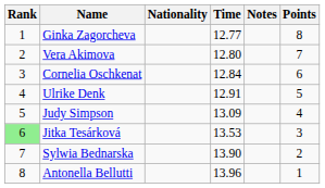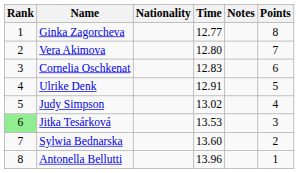Cornelia Oschkenat | Time: 12.84 -> 12.83
Judy Simpson | Time: 13.09 -> 13.02
Sylwia Bednarska | Time: 13.90 -> 13.60
